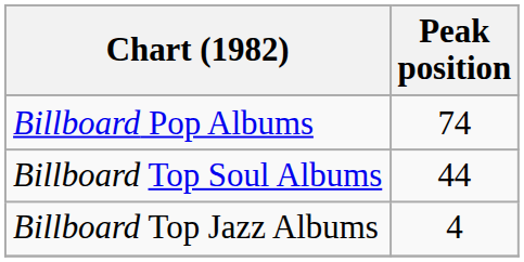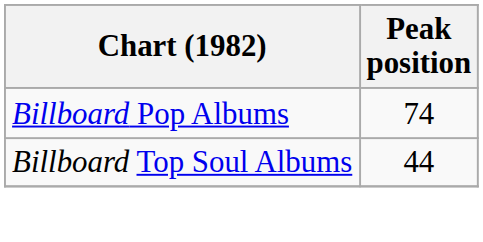- row: Billboard Top Jazz Albums | 4
